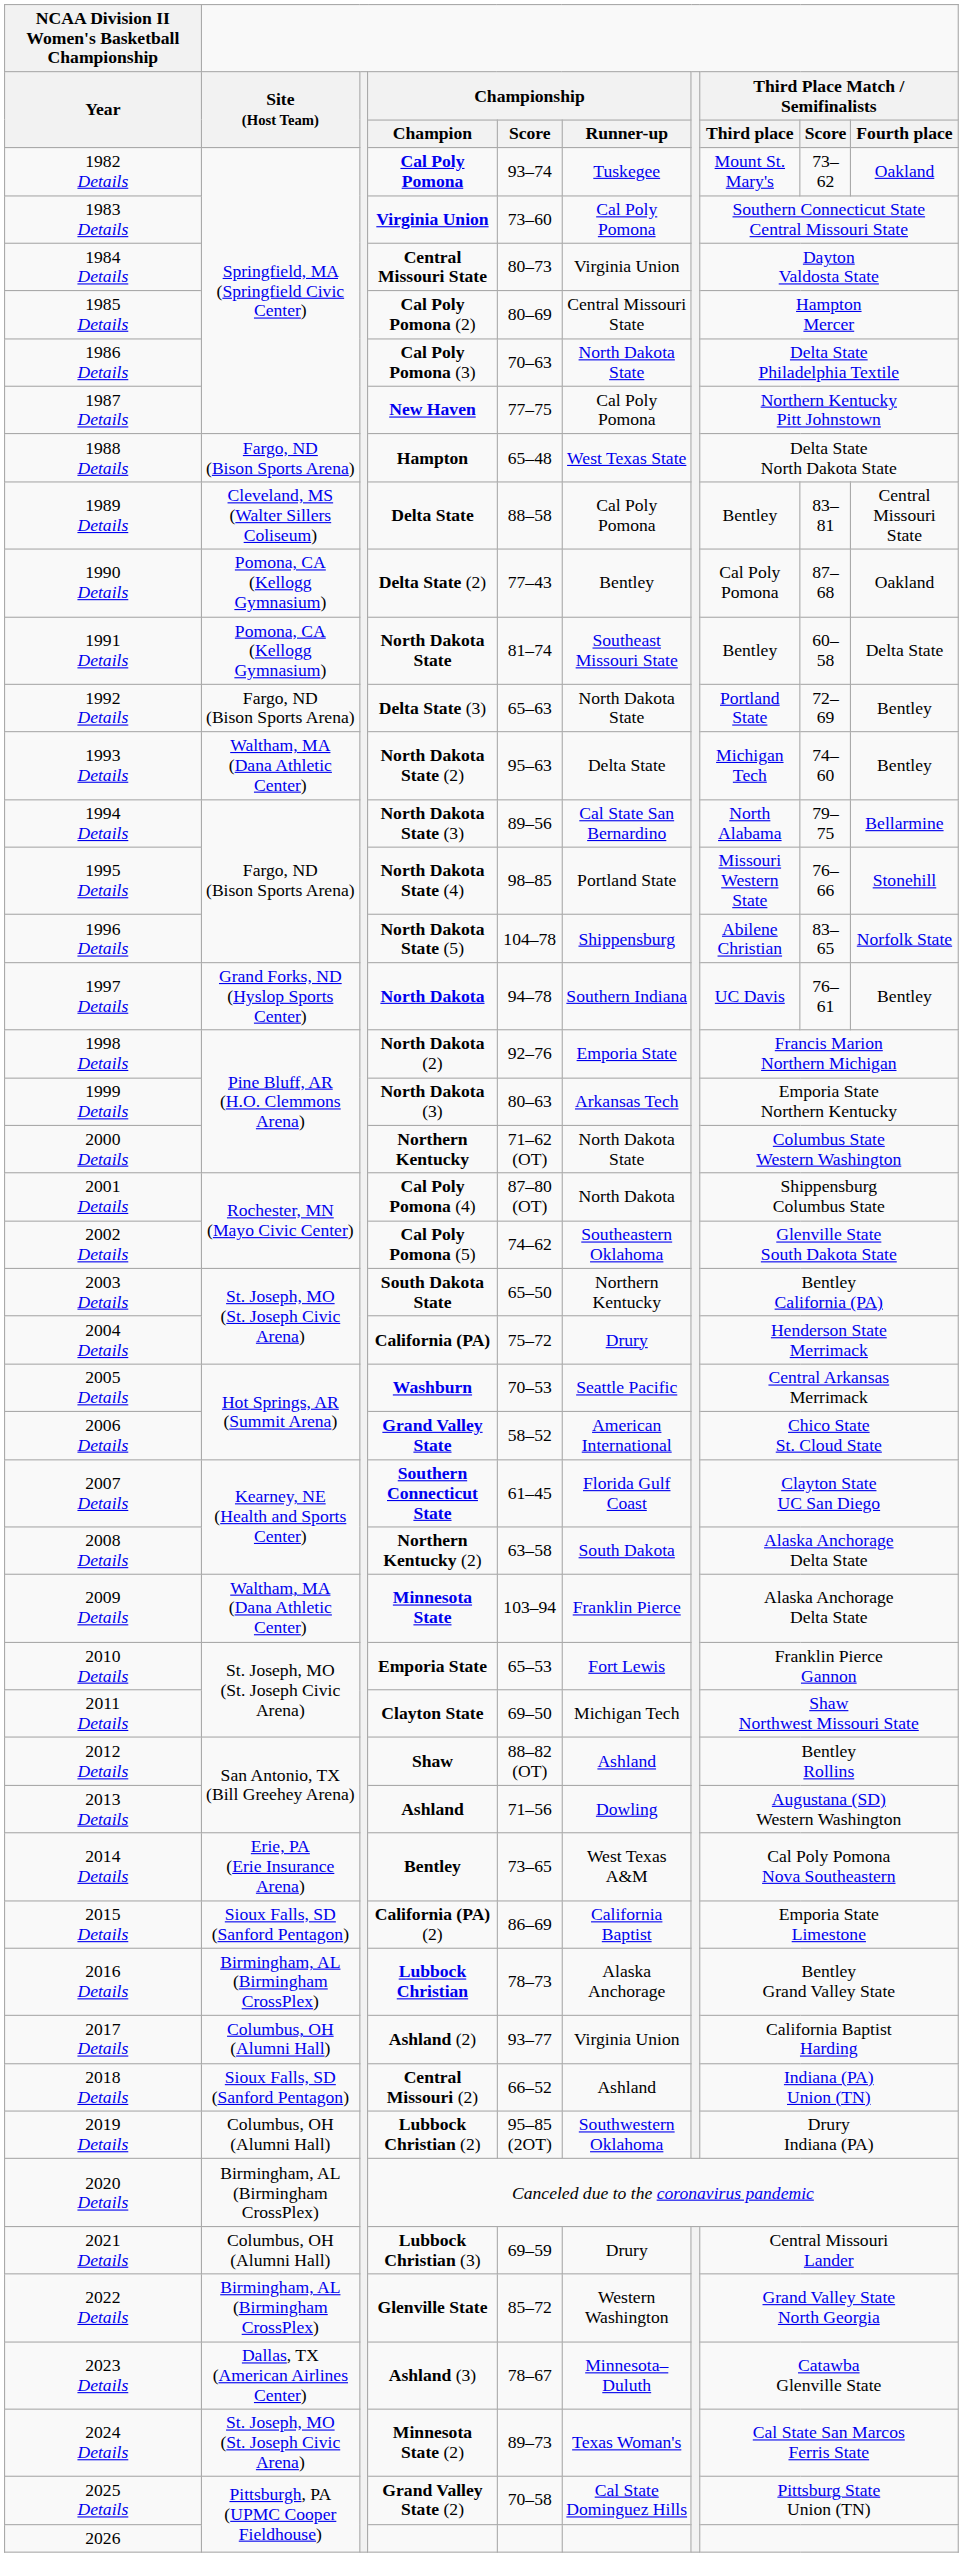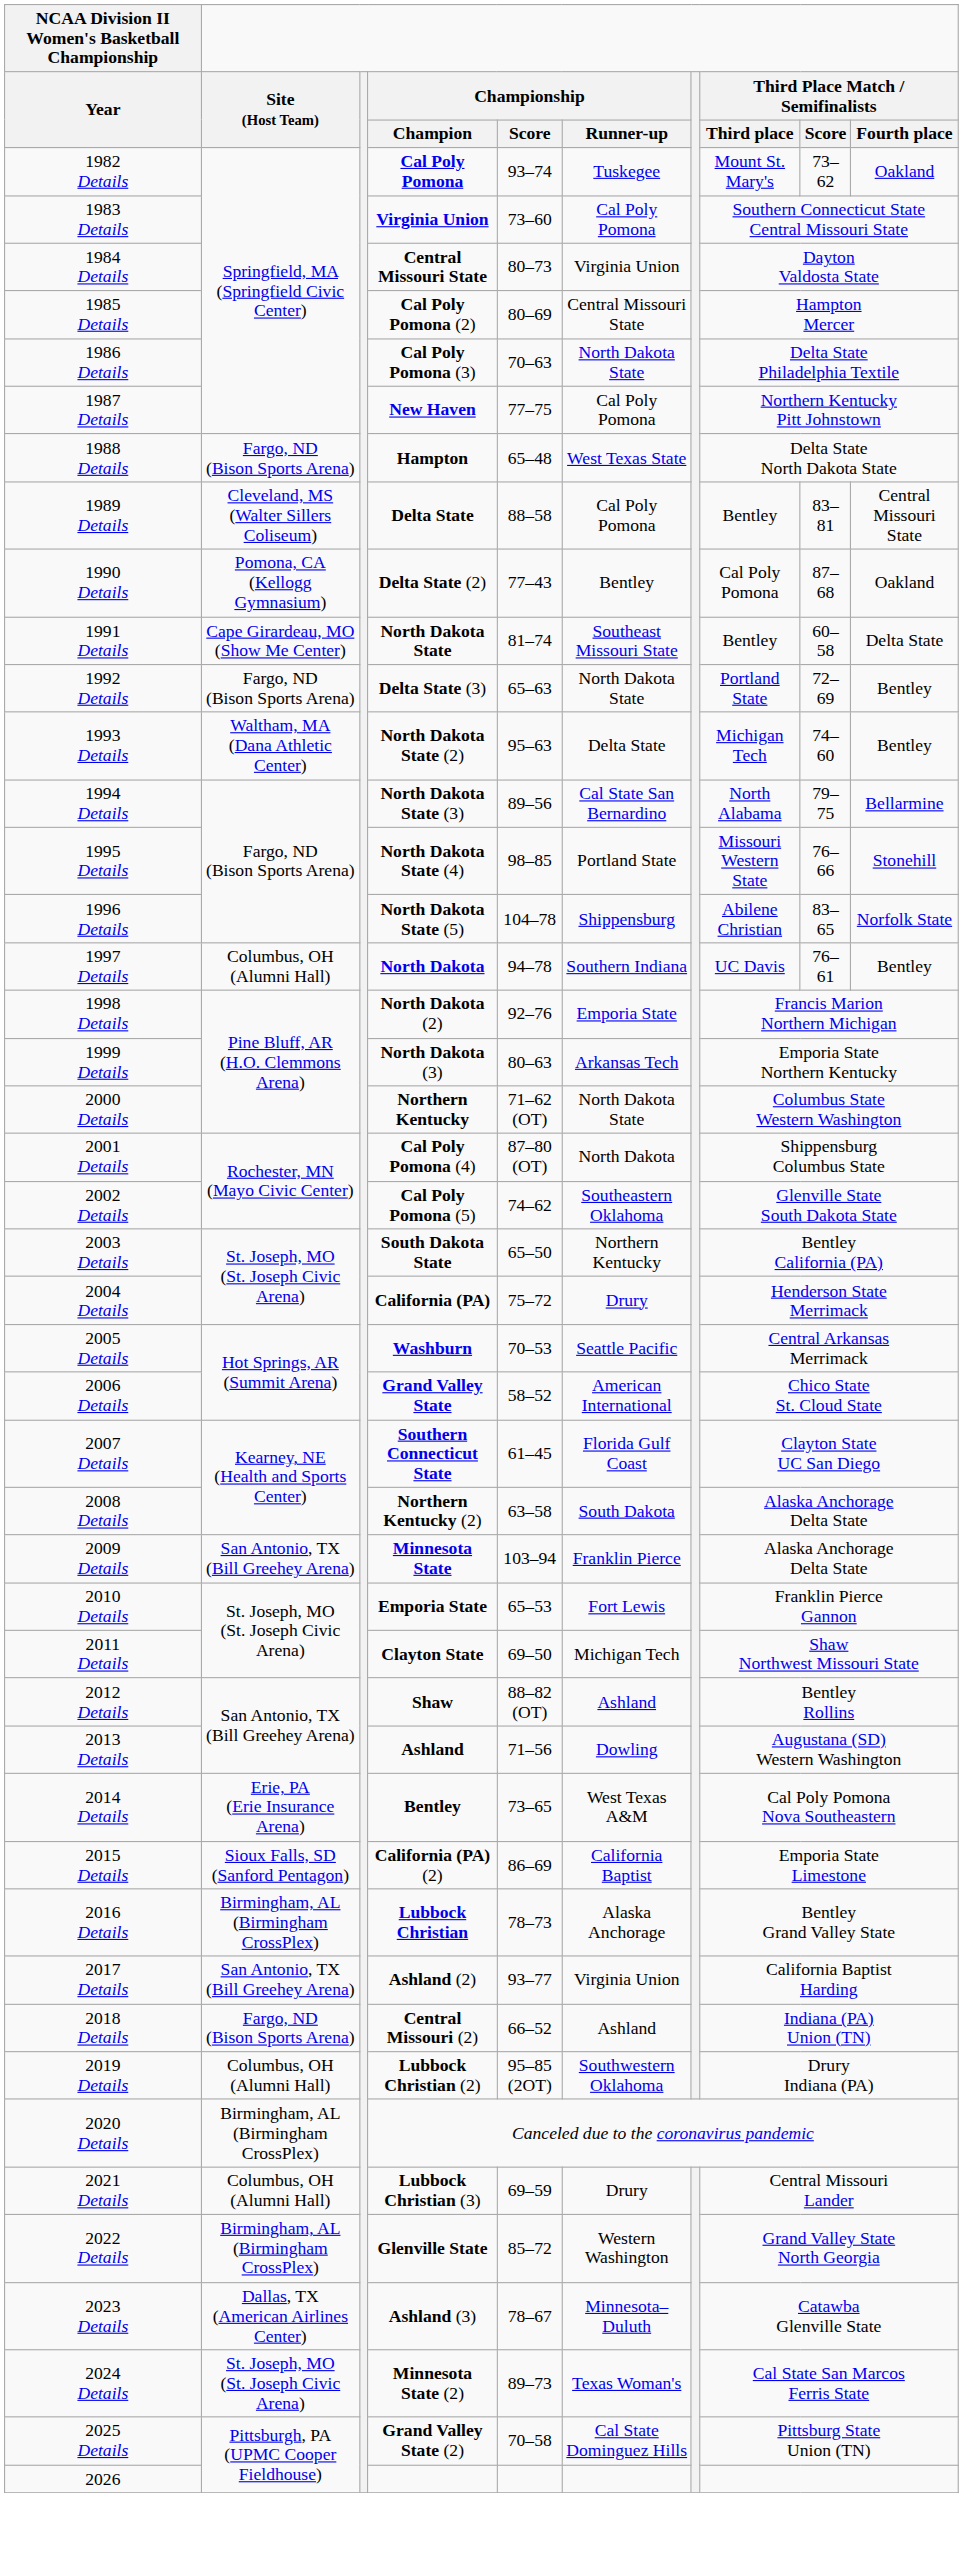1991 Details | Site (Host Team): Pomona, CA (Kellogg Gymnasium) -> Cape Girardeau, MO (Show Me Center)
1997 Details | Site (Host Team): Grand Forks, ND (Hyslop Sports Center) -> Columbus, OH (Alumni Hall)
2009 Details | Site (Host Team): Waltham, MA (Dana Athletic Center) -> San Antonio, TX (Bill Greehey Arena)
2017 Details | Site (Host Team): Columbus, OH (Alumni Hall) -> San Antonio, TX (Bill Greehey Arena)
2018 Details | Site (Host Team): Sioux Falls, SD (Sanford Pentagon) -> Fargo, ND (Bison Sports Arena)
